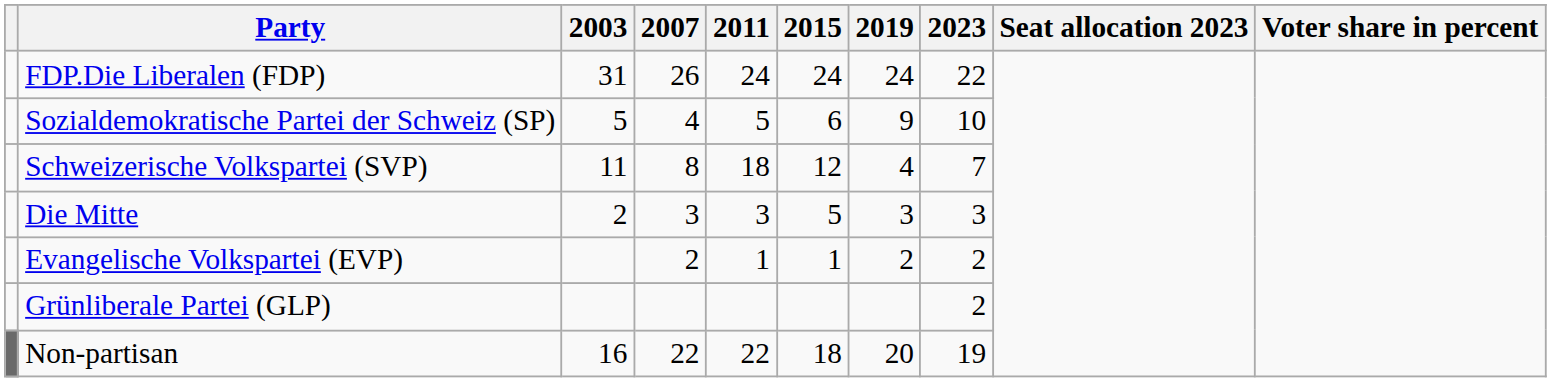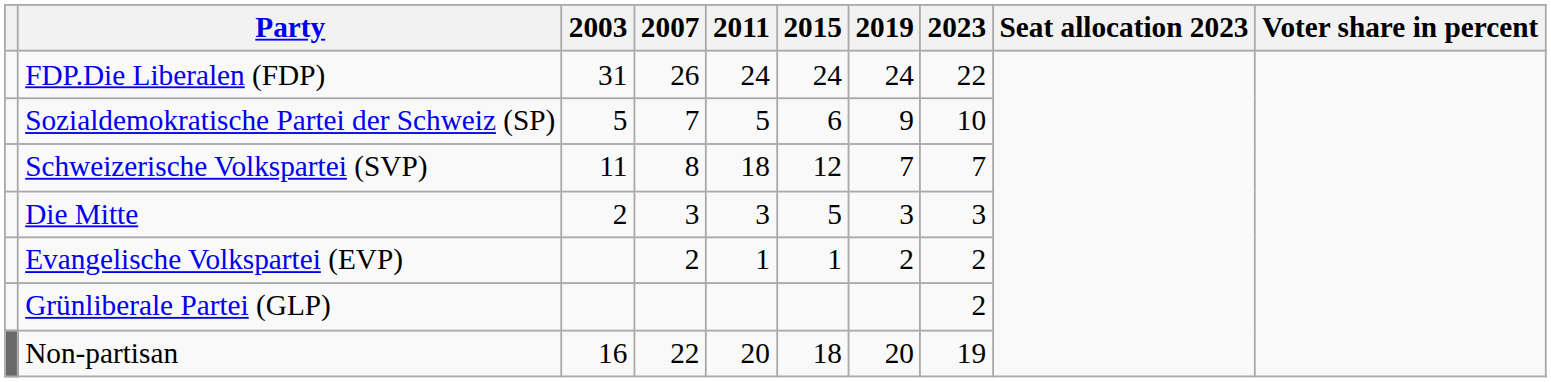Sozialdemokratische Partei der Schweiz (SP) | 2007: 4 -> 7
Schweizerische Volkspartei (SVP) | 2019: 4 -> 7
Non-partisan | 2011: 22 -> 20
